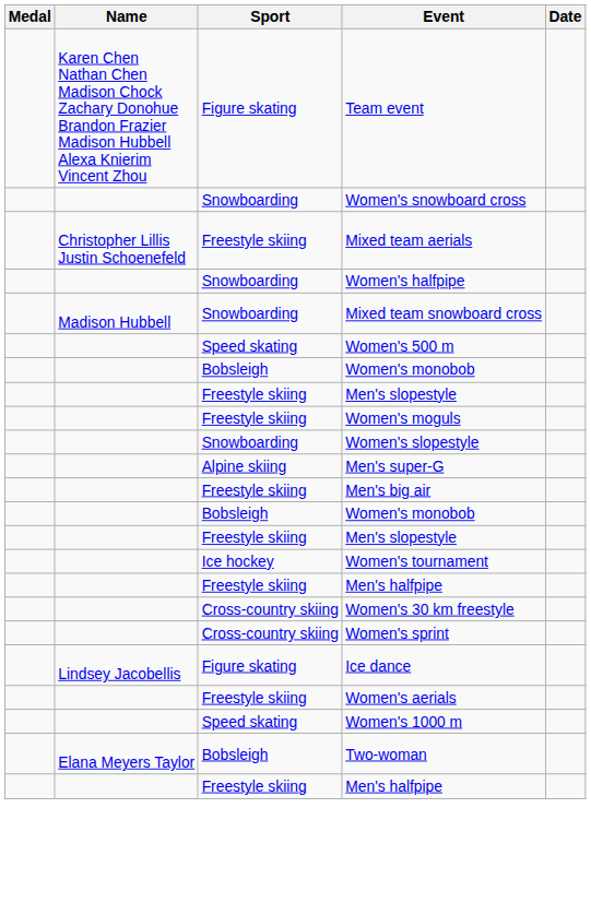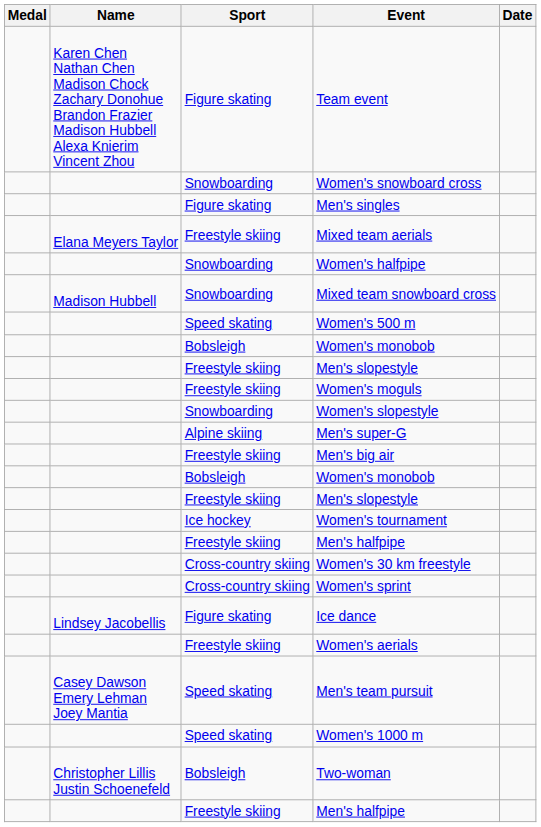+ row: Figure skating | Men's singles
Mixed team aerials | Name: Christopher Lillis Justin Schoenefeld -> Elana Meyers Taylor
+ row: Casey Dawson Emery Lehman Joey Mantia | Speed skating | Men's team pursuit
Two-woman | Name: Elana Meyers Taylor -> Christopher Lillis Justin Schoenefeld
